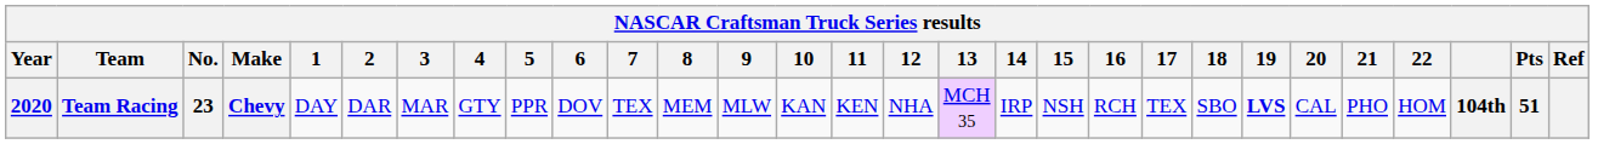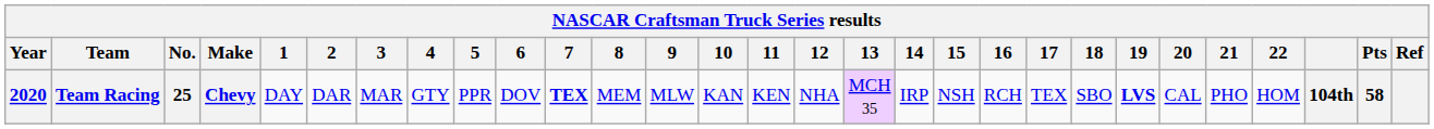Team Racing | No.: 23 -> 25
Team Racing | 7: normal -> bold
Team Racing | Pts: 51 -> 58
